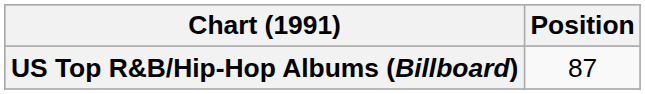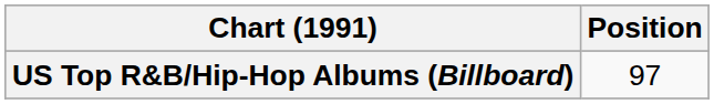US Top R&B/Hip-Hop Albums (Billboard) | Position: 87 -> 97
